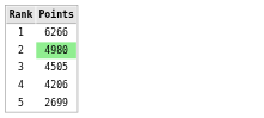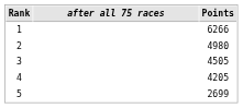+ column: after all 75 races
2 | Points: lightgreen background -> no background
4 | Points: 4206 -> 4205
